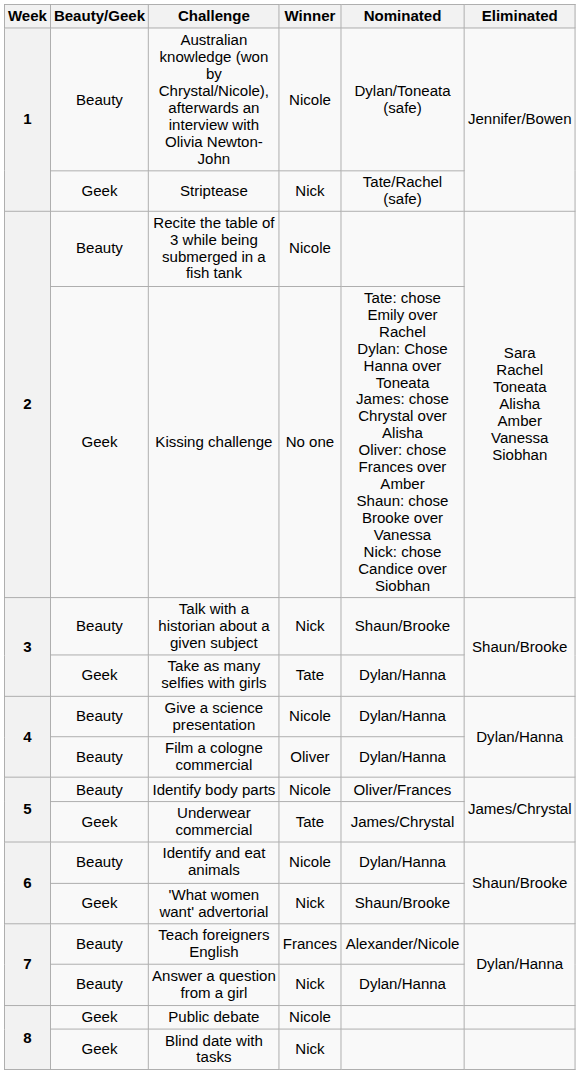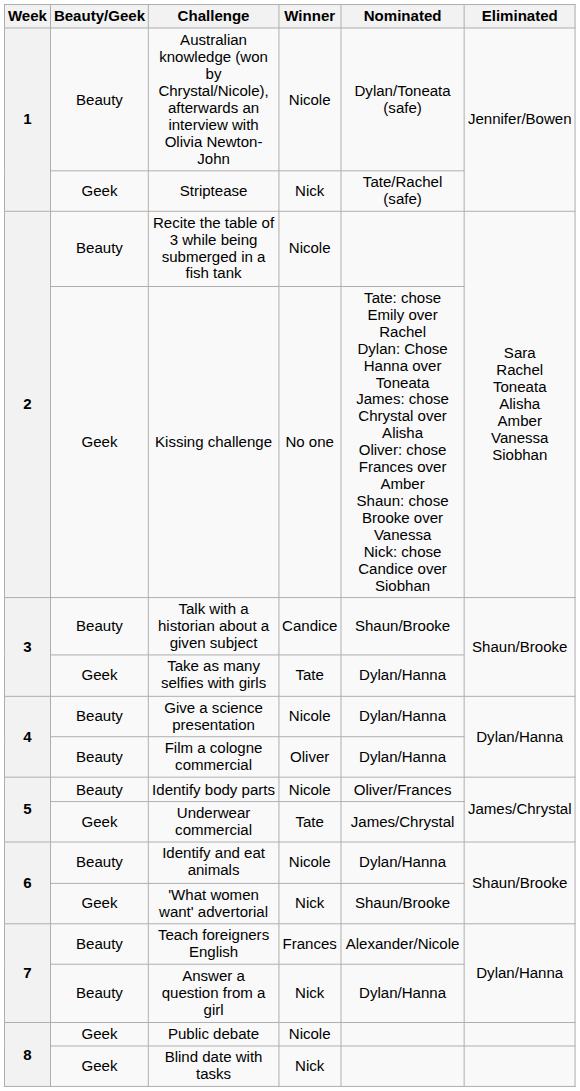Talk with a historian about a given subject | Winner: Nick -> Candice
